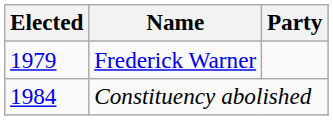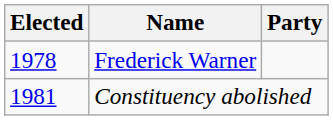Frederick Warner | Elected: 1979 -> 1978
Constituency abolished | Elected: 1984 -> 1981
